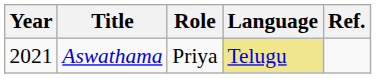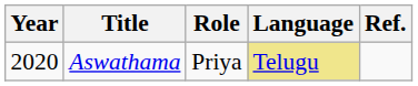Aswathama | Year: 2021 -> 2020
